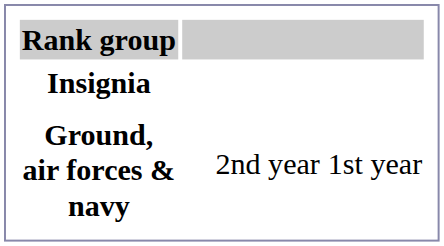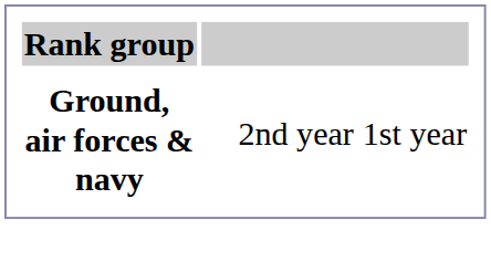- row: Insignia
